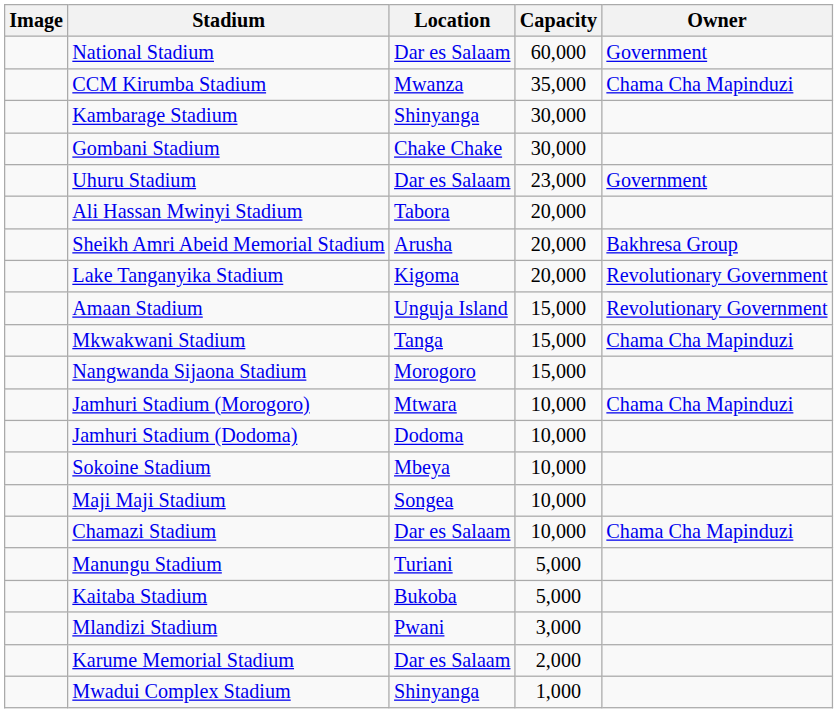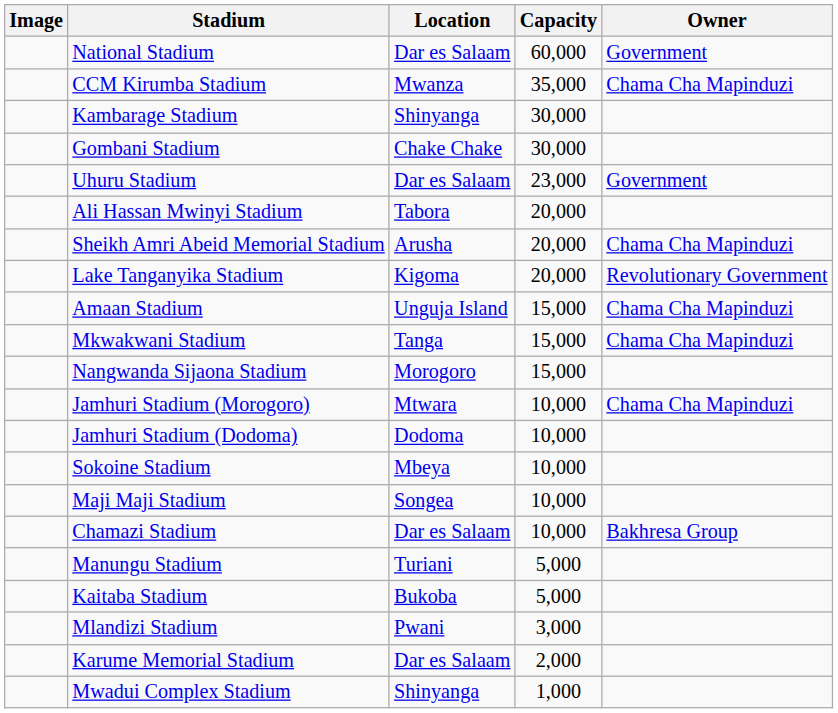Sheikh Amri Abeid Memorial Stadium | Owner: Bakhresa Group -> Chama Cha Mapinduzi
Amaan Stadium | Owner: Revolutionary Government -> Chama Cha Mapinduzi
Chamazi Stadium | Owner: Chama Cha Mapinduzi -> Bakhresa Group
